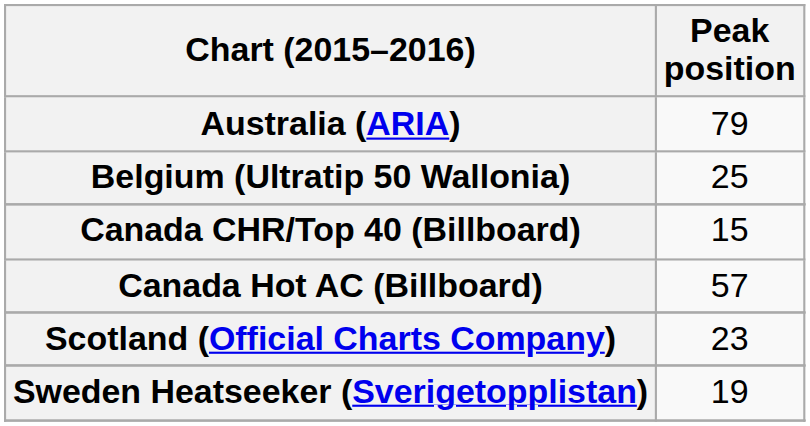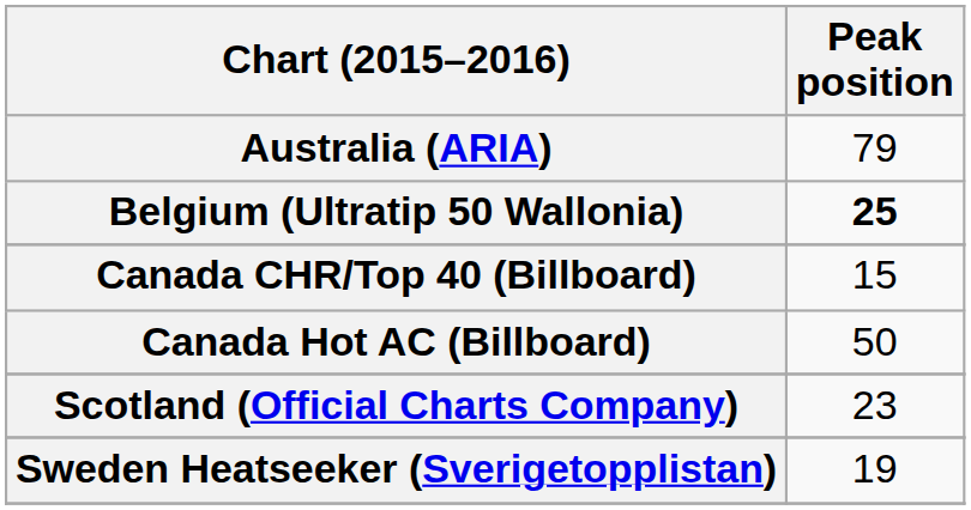Belgium (Ultratip 50 Wallonia) | Peak position: normal -> bold
Canada Hot AC (Billboard) | Peak position: 57 -> 50
